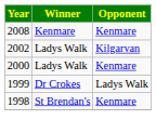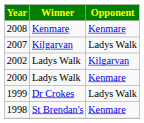+ row: 2007 | Kilgarvan | Ladys Walk
